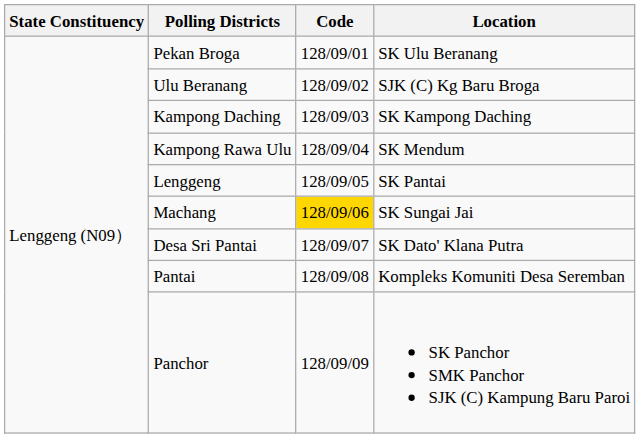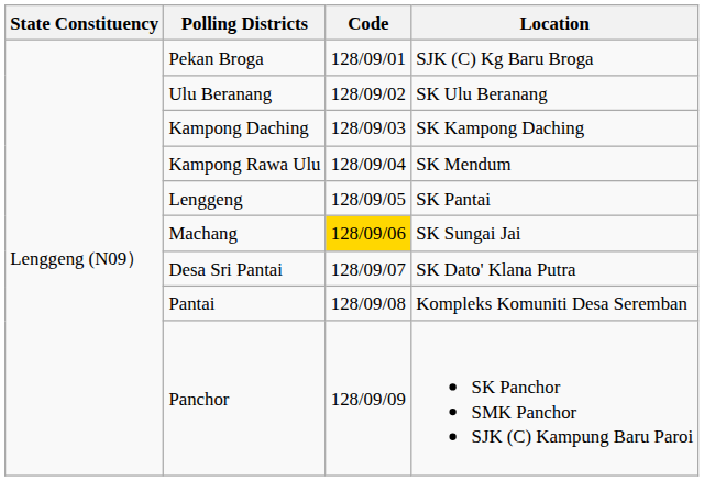Pekan Broga | Location: SK Ulu Beranang -> SJK (C) Kg Baru Broga
Ulu Beranang | Location: SJK (C) Kg Baru Broga -> SK Ulu Beranang
